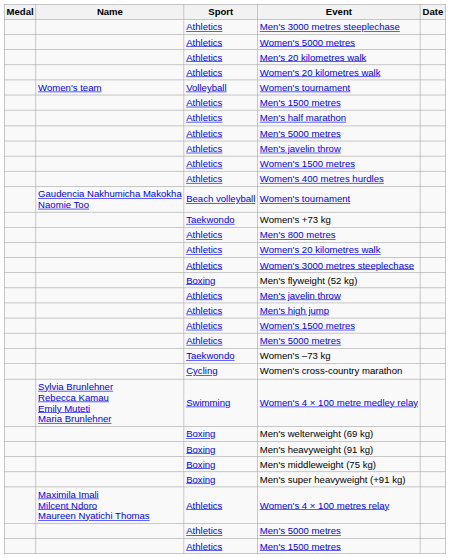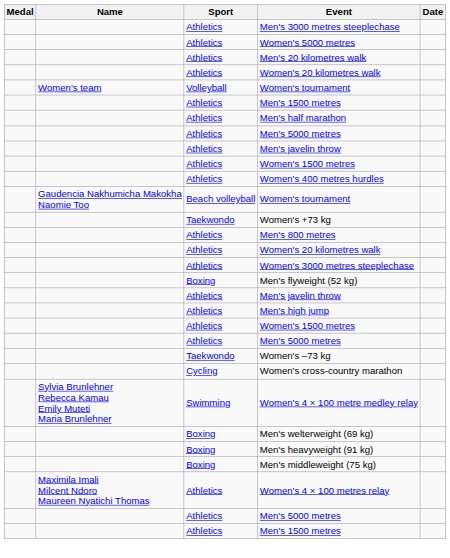- row: Boxing | Men's super heavyweight (+91 kg)
